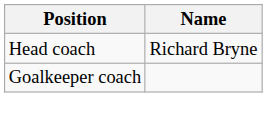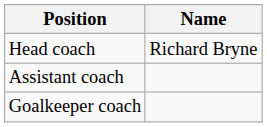+ row: Assistant coach
